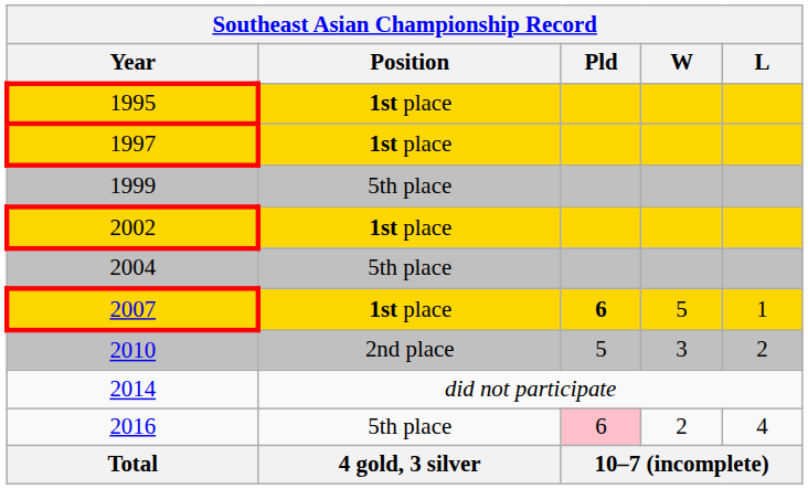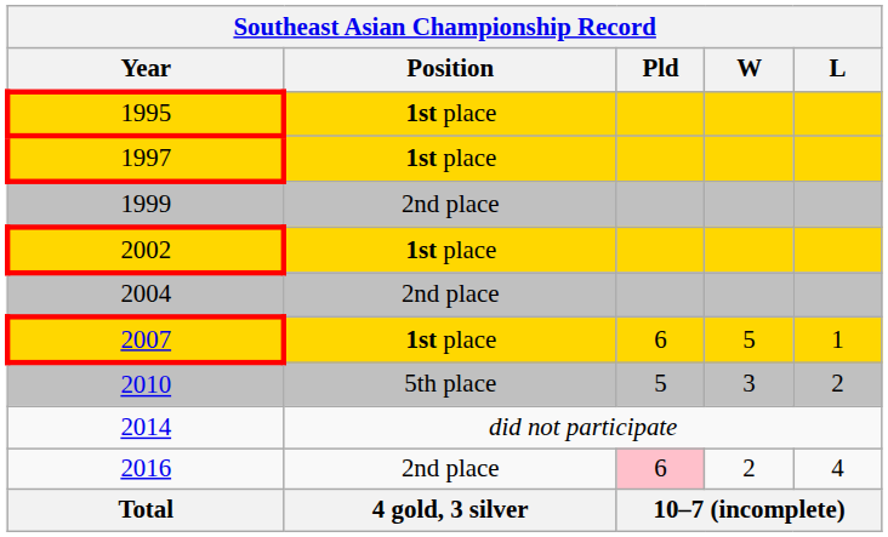1999 | Position: 5th place -> 2nd place
2004 | Position: 5th place -> 2nd place
2007 | Pld: bold -> normal
2010 | Position: 2nd place -> 5th place
2016 | Position: 5th place -> 2nd place
